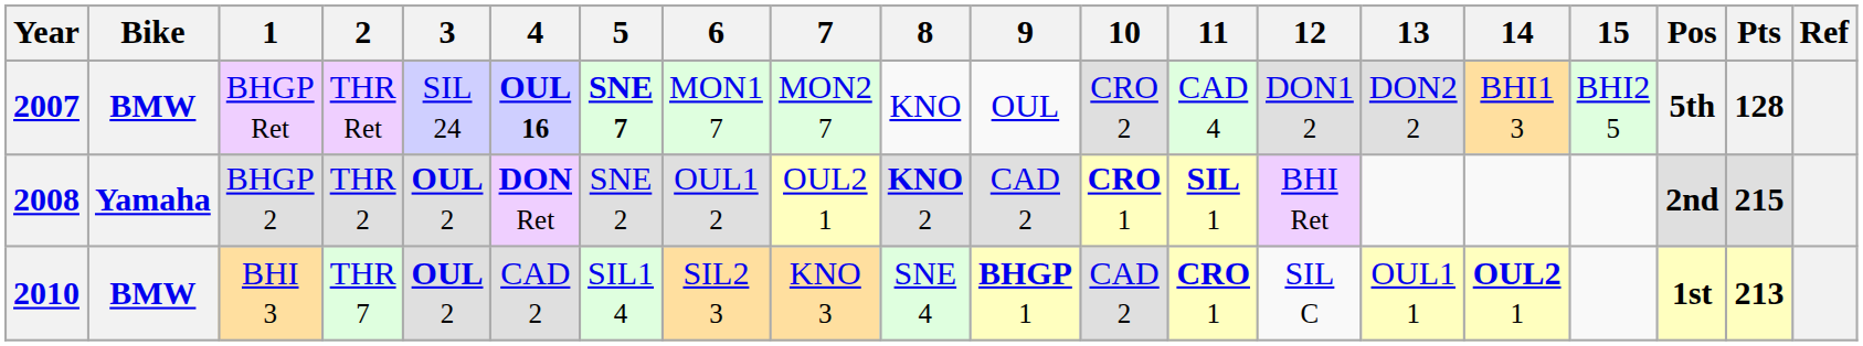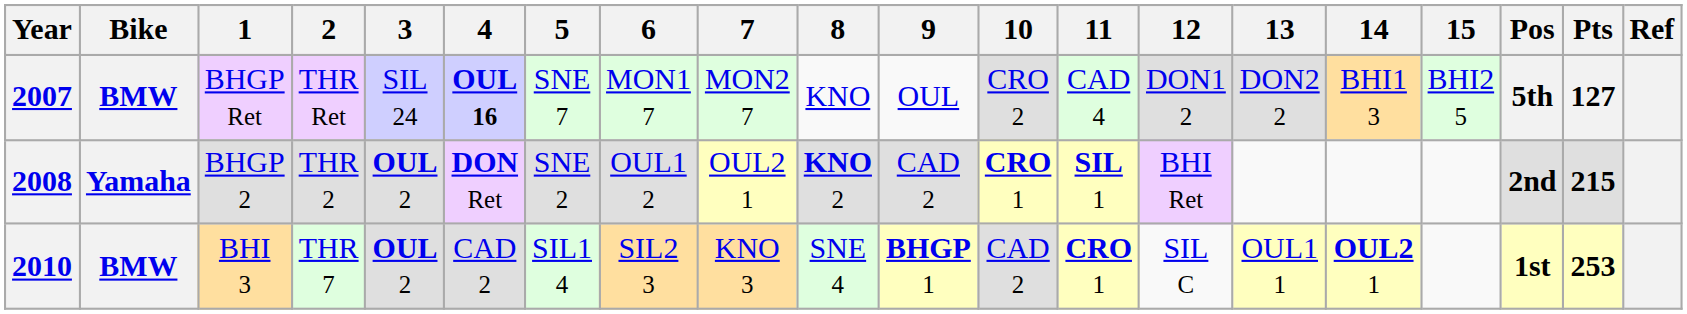2007 | 5: bold -> normal
2007 | Pts: 128 -> 127
2010 | Pts: 213 -> 253
